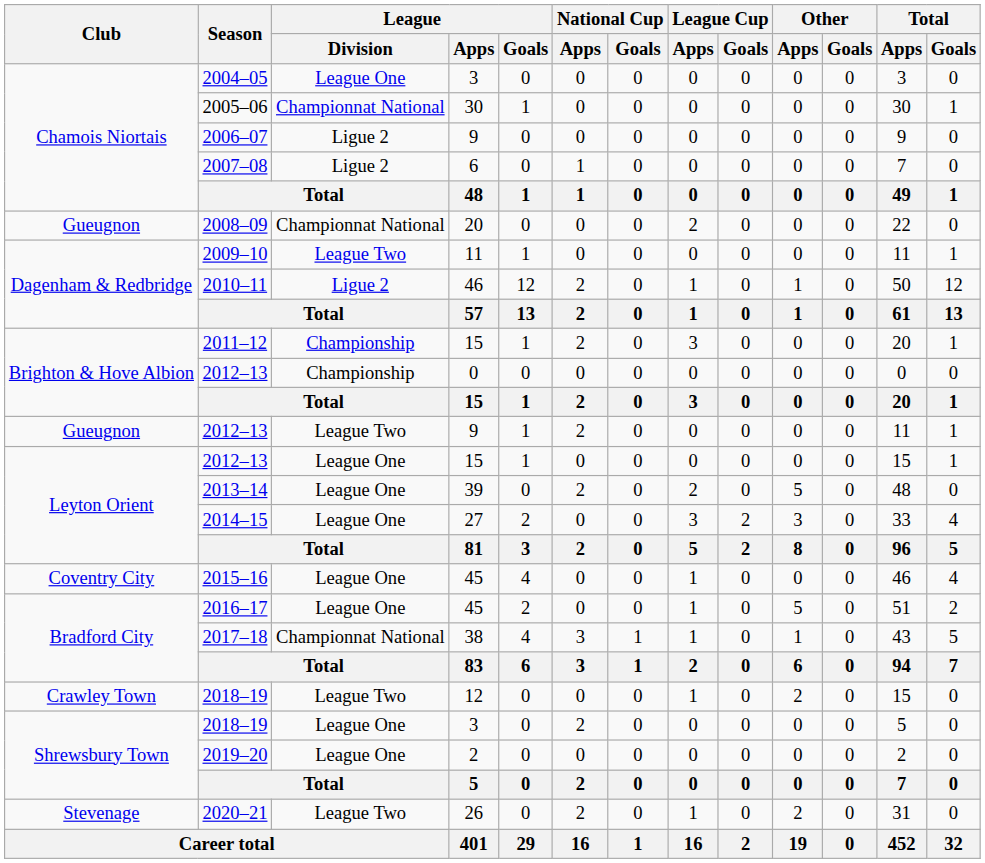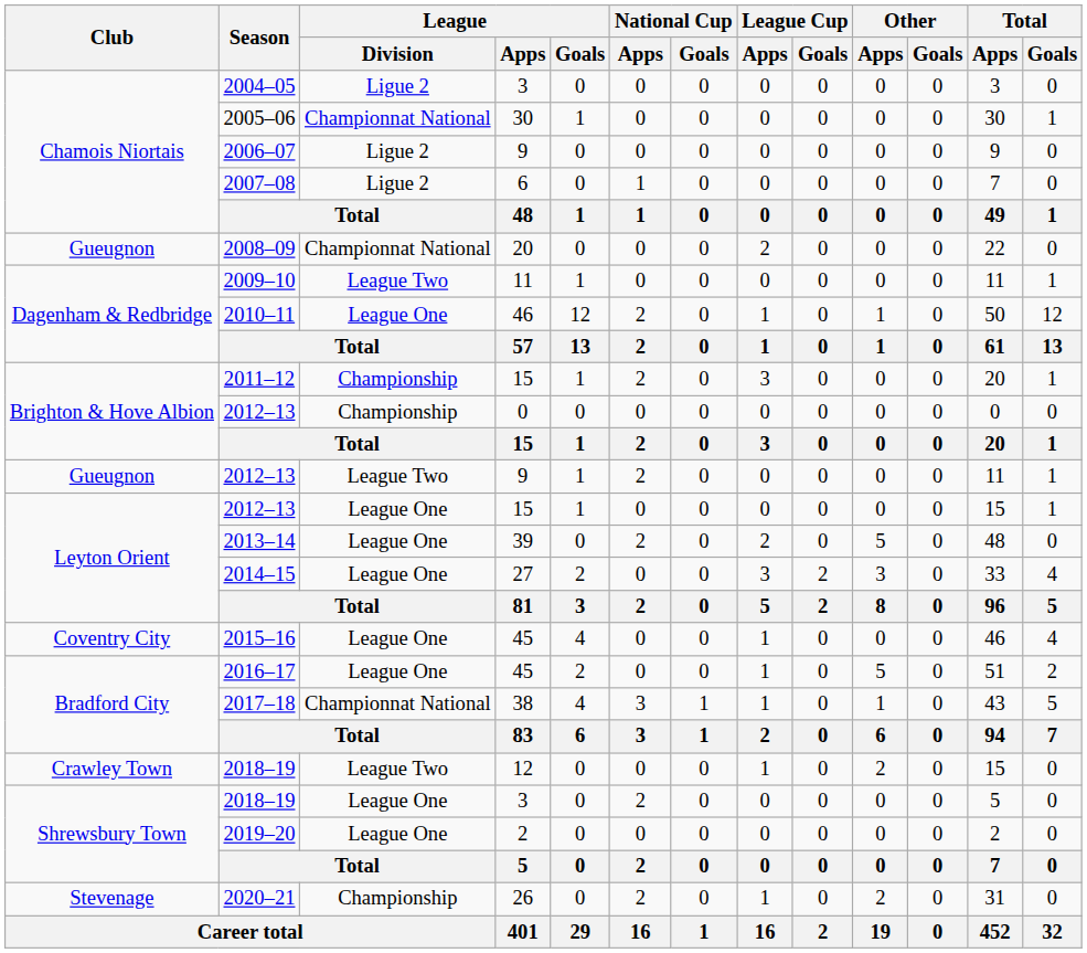2004–05 | League / Division: League One -> Ligue 2
2010–11 | League / Division: Ligue 2 -> League One
2020–21 | League / Division: League Two -> Championship
